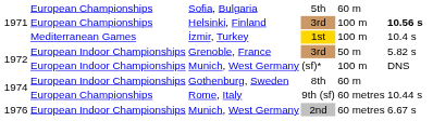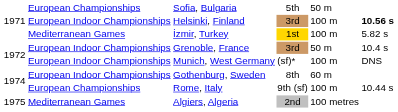Sofia, Bulgaria | column 5: 60 m -> 50 m
Helsinki, Finland | column 2: European Championships -> European Indoor Championships
İzmir, Turkey | column 6: 10.4 s -> 5.82 s
Grenoble, France | column 6: 5.82 s -> 10.4 s
Rome, Italy | column 5: 60 metres -> 100 m
+ row: 1975 | Mediterranean Games | Algiers, Algeria | 2nd | 100 metres
- row: 1976 | European Indoor Championships | Munich, West Germany | 2nd | 60 metres | 6.67 s
